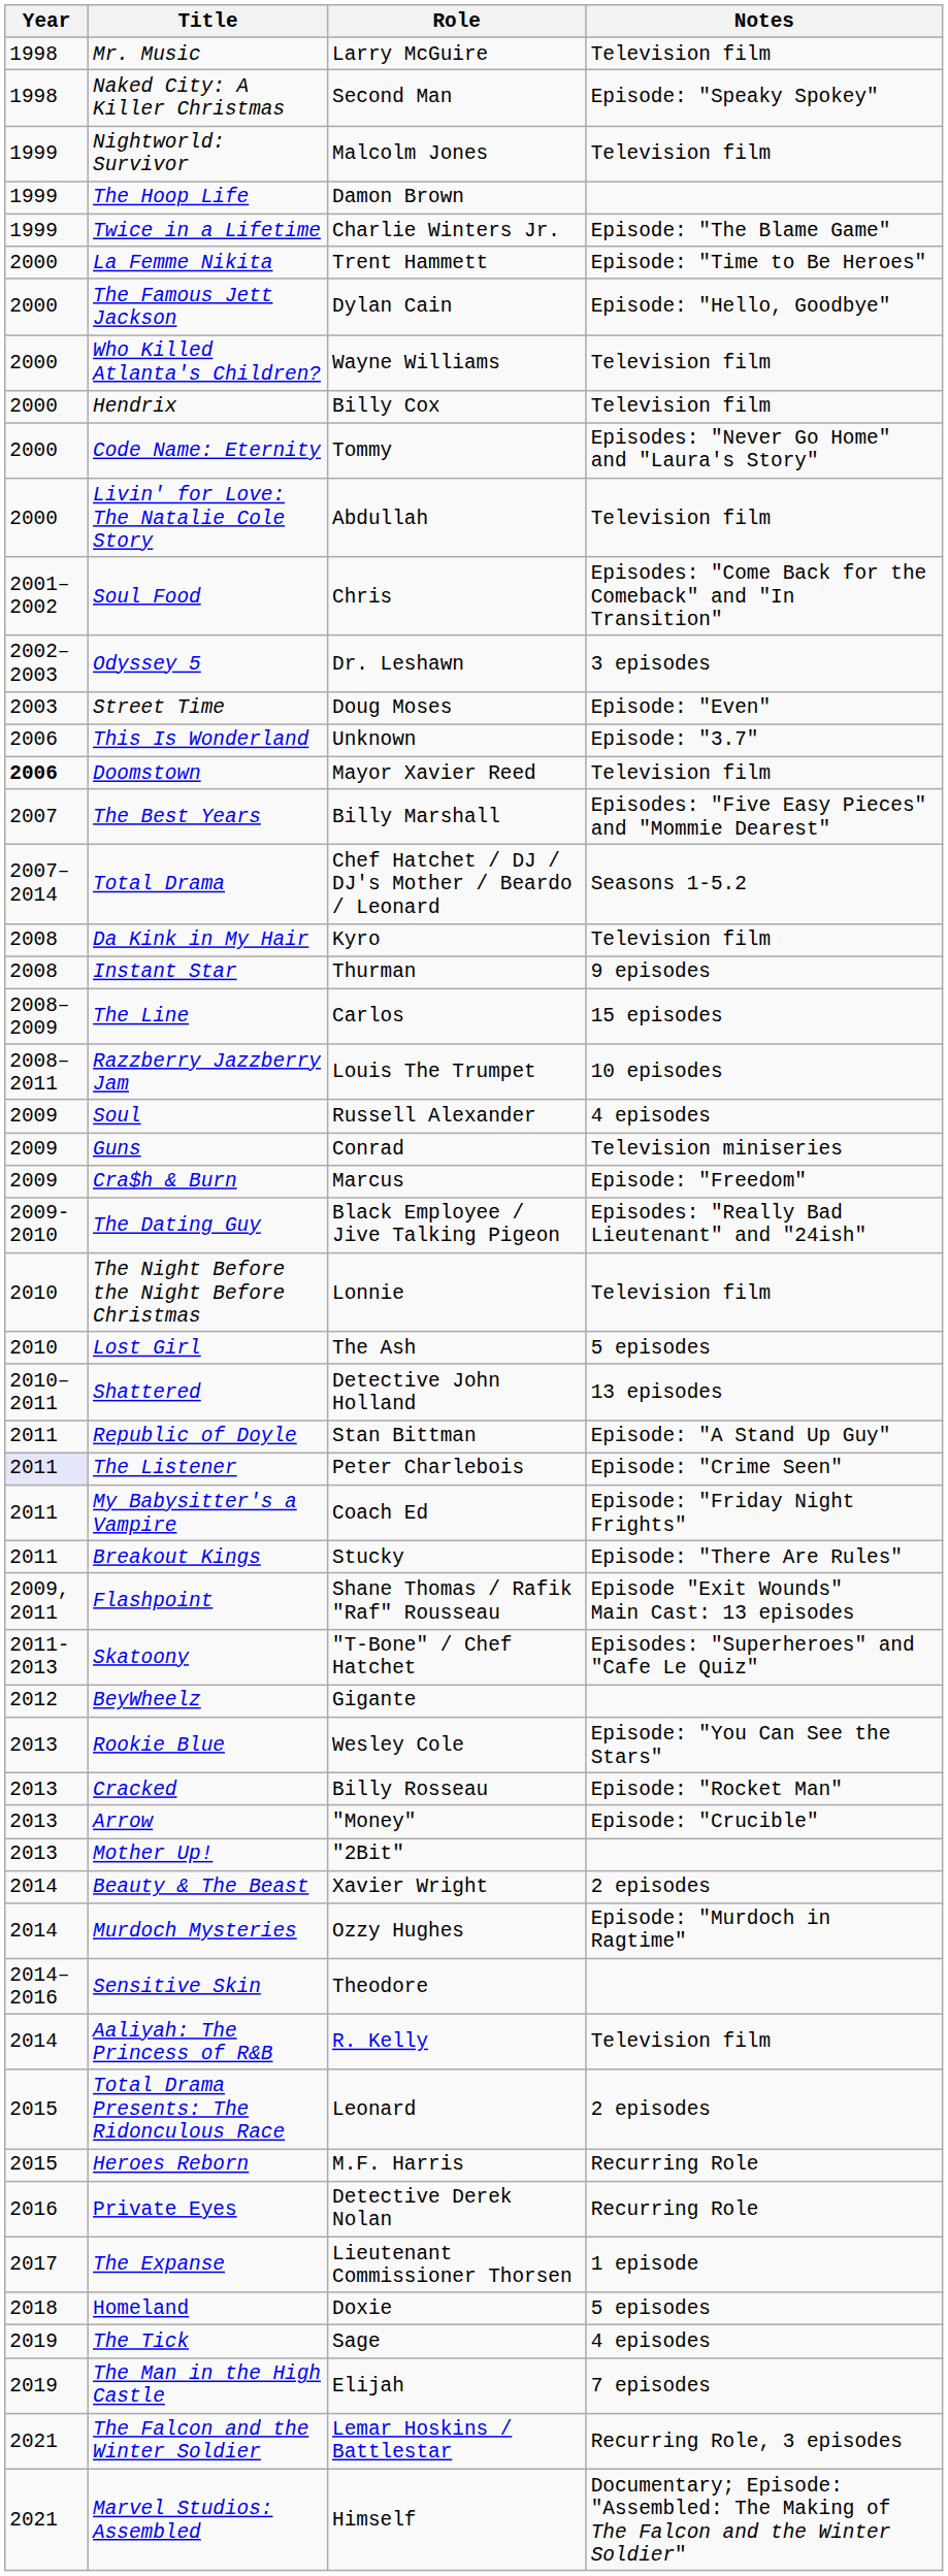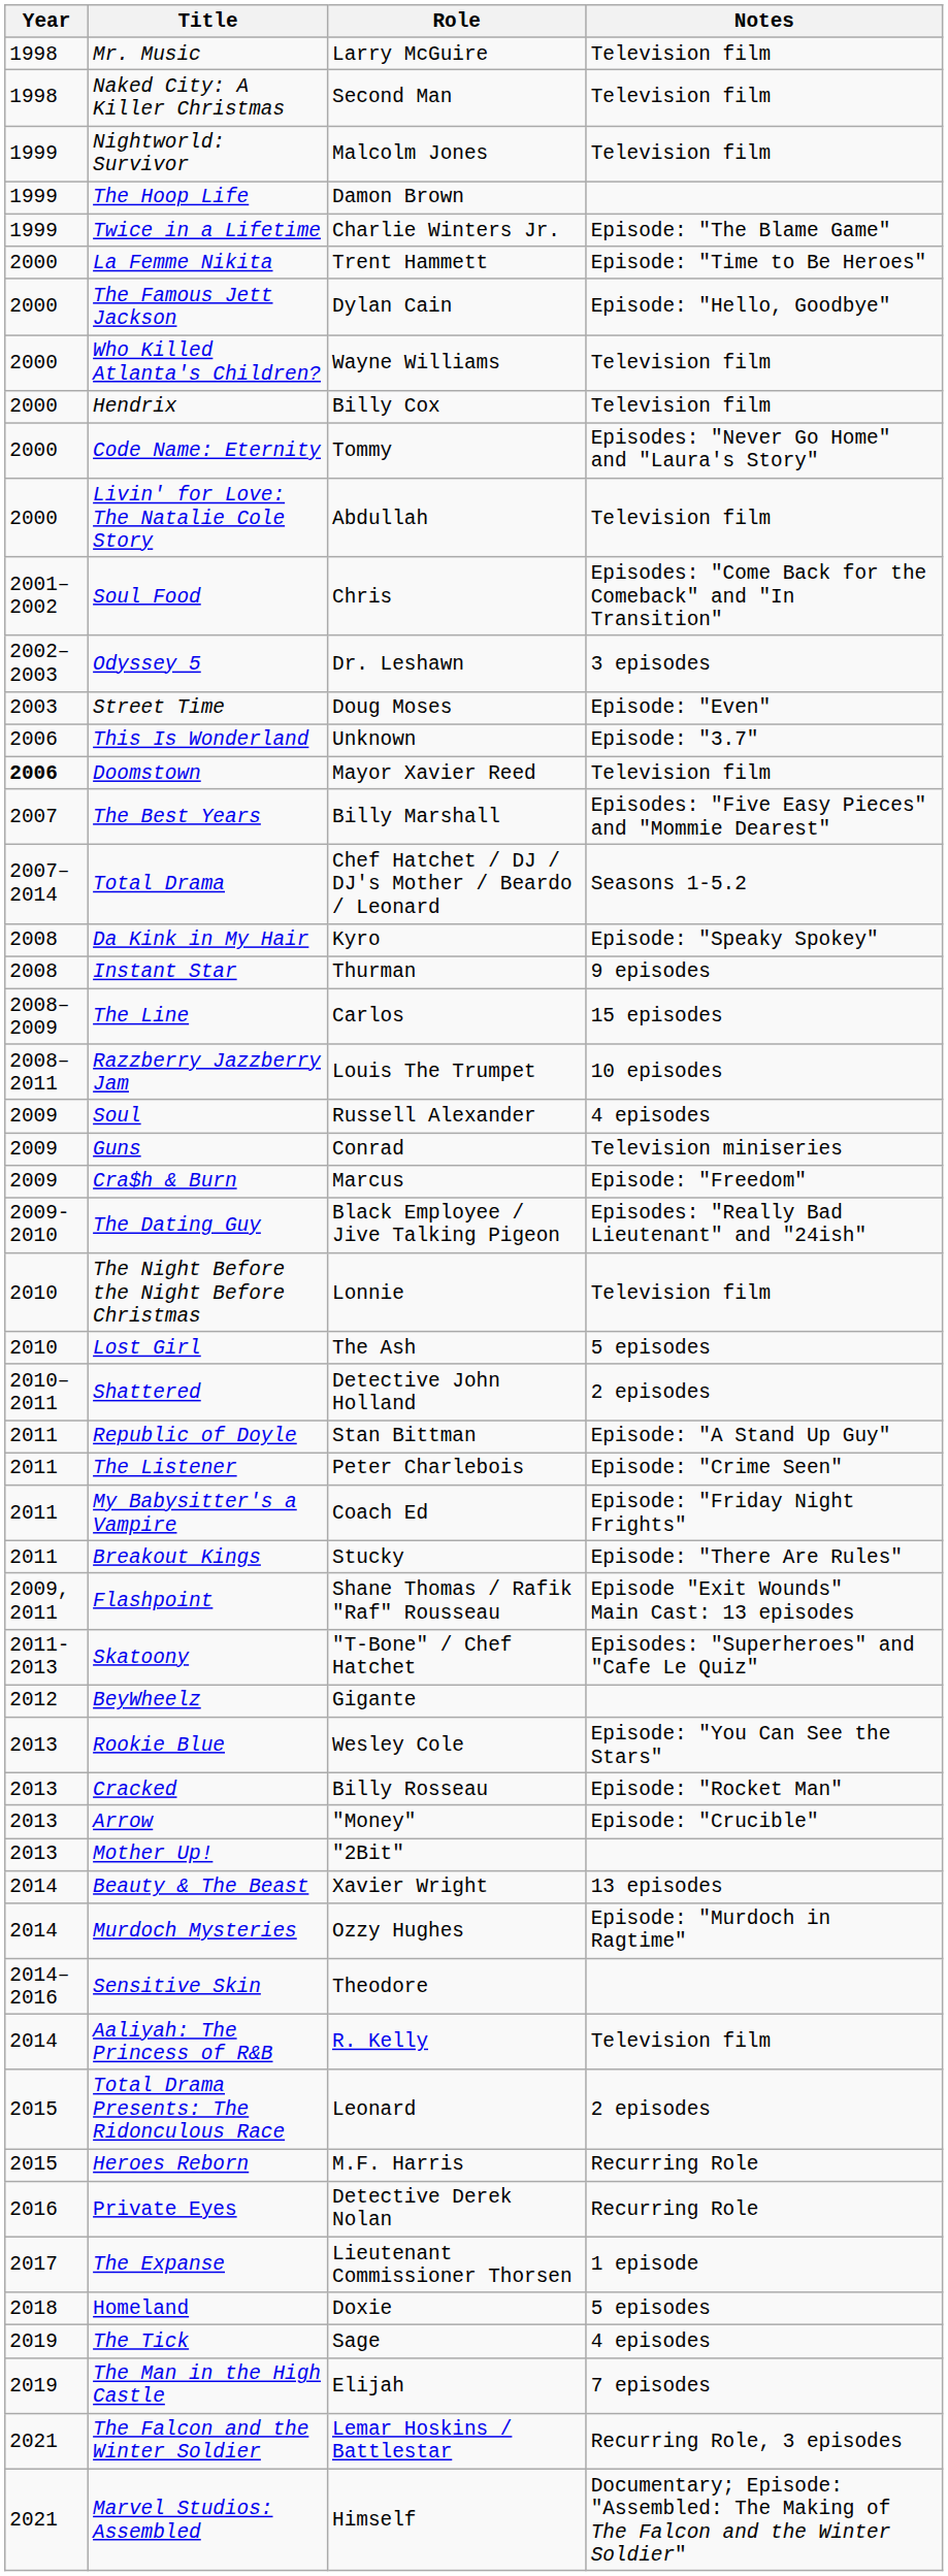Naked City: A Killer Christmas | Notes: Episode: "Speaky Spokey" -> Television film
Da Kink in My Hair | Notes: Television film -> Episode: "Speaky Spokey"
Shattered | Notes: 13 episodes -> 2 episodes
The Listener | Year: lavender background -> no background
Beauty & The Beast | Notes: 2 episodes -> 13 episodes
